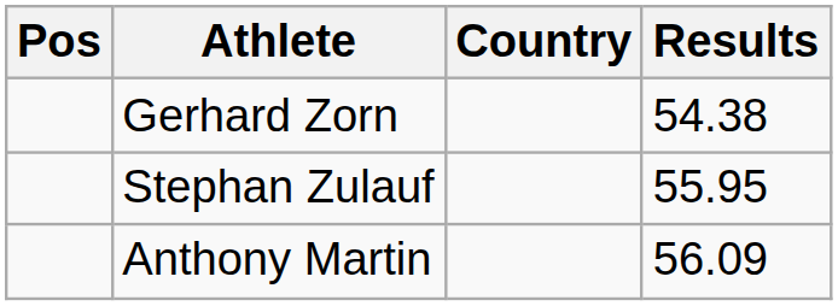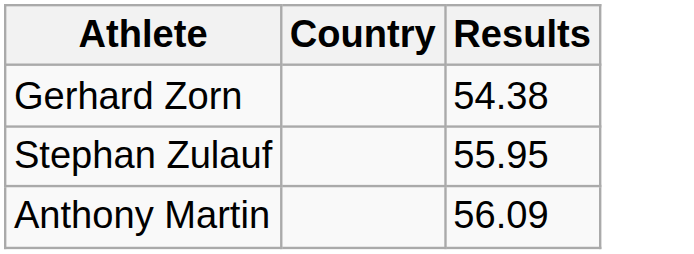- column: Pos
